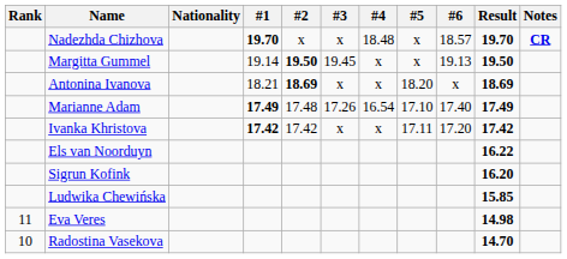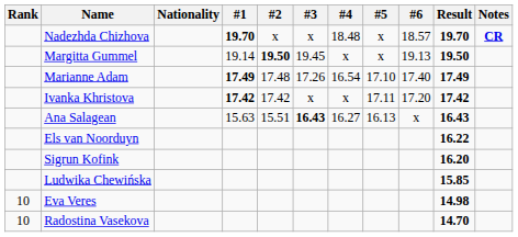- row: Antonina Ivanova | 18.21 | 18.69 | x | x | 18.20 | x | 18.69
+ row: Ana Salagean | 15.63 | 15.51 | 16.43 | 16.27 | 16.13 | x | 16.43
Eva Veres | Rank: 11 -> 10
